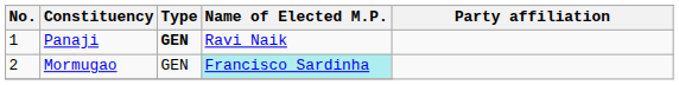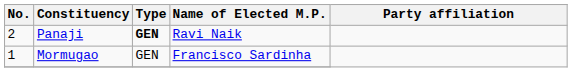Panaji | No.: 1 -> 2
Mormugao | No.: 2 -> 1
Mormugao | Name of Elected M.P.: paleturquoise background -> no background
